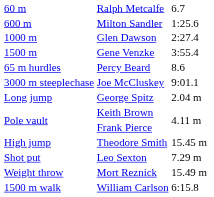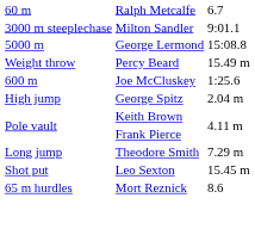Milton Sandler | column 1: 600 m -> 3000 m steeplechase
Milton Sandler | column 3: 1:25.6 -> 9:01.1
- row: 1000 m | Glen Dawson | 2:27.4
- row: 1500 m | Gene Venzke | 3:55.4
+ row: 5000 m | George Lermond | 15:08.8
Percy Beard | column 1: 65 m hurdles -> Weight throw
Percy Beard | column 3: 8.6 -> 15.49 m
Joe McCluskey | column 1: 3000 m steeplechase -> 600 m
Joe McCluskey | column 3: 9:01.1 -> 1:25.6
George Spitz | column 1: Long jump -> High jump
Theodore Smith | column 1: High jump -> Long jump
Theodore Smith | column 3: 15.45 m -> 7.29 m
Leo Sexton | column 3: 7.29 m -> 15.45 m
Mort Reznick | column 1: Weight throw -> 65 m hurdles
Mort Reznick | column 3: 15.49 m -> 8.6
- row: 1500 m walk | William Carlson | 6:15.8
